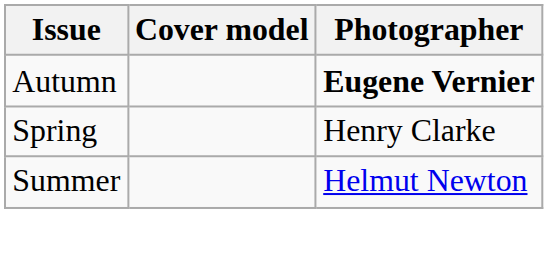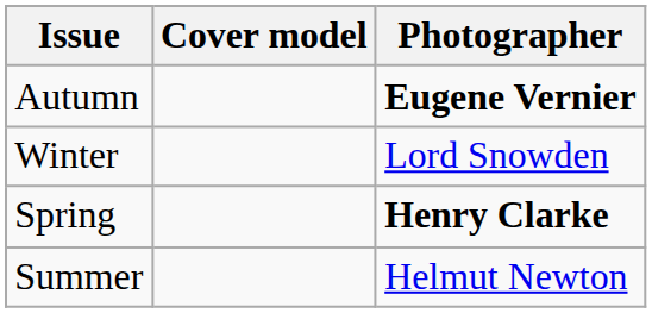+ row: Winter | Lord Snowden
Spring | Photographer: normal -> bold
